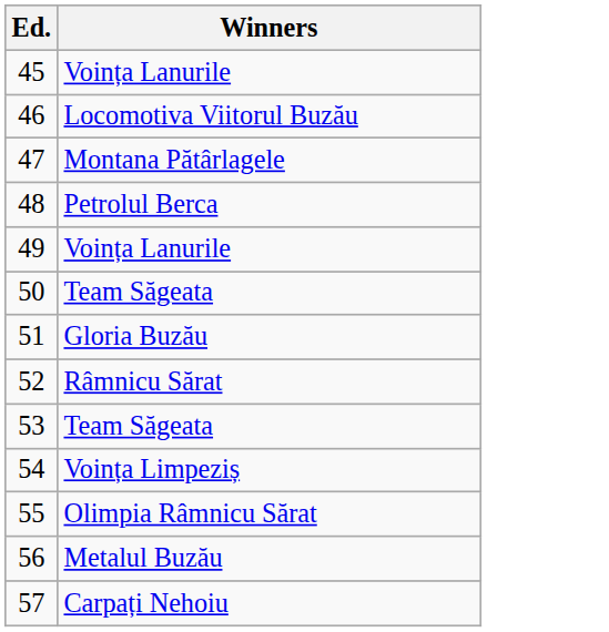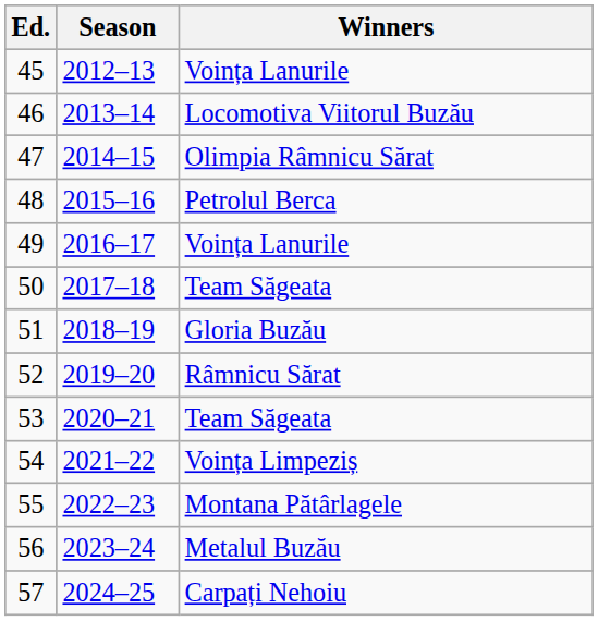+ column: Season | 2012–13 | 2013–14 | 2014–15 | 2015–16 | 2016–17 | 2017–18 | 2018–19 | 2019–20 | 2020–21 | 2021–22 | 2022–23 | 2023–24 | 2024–25
47 | Winners: Montana Pătârlagele -> Olimpia Râmnicu Sărat
55 | Winners: Olimpia Râmnicu Sărat -> Montana Pătârlagele
